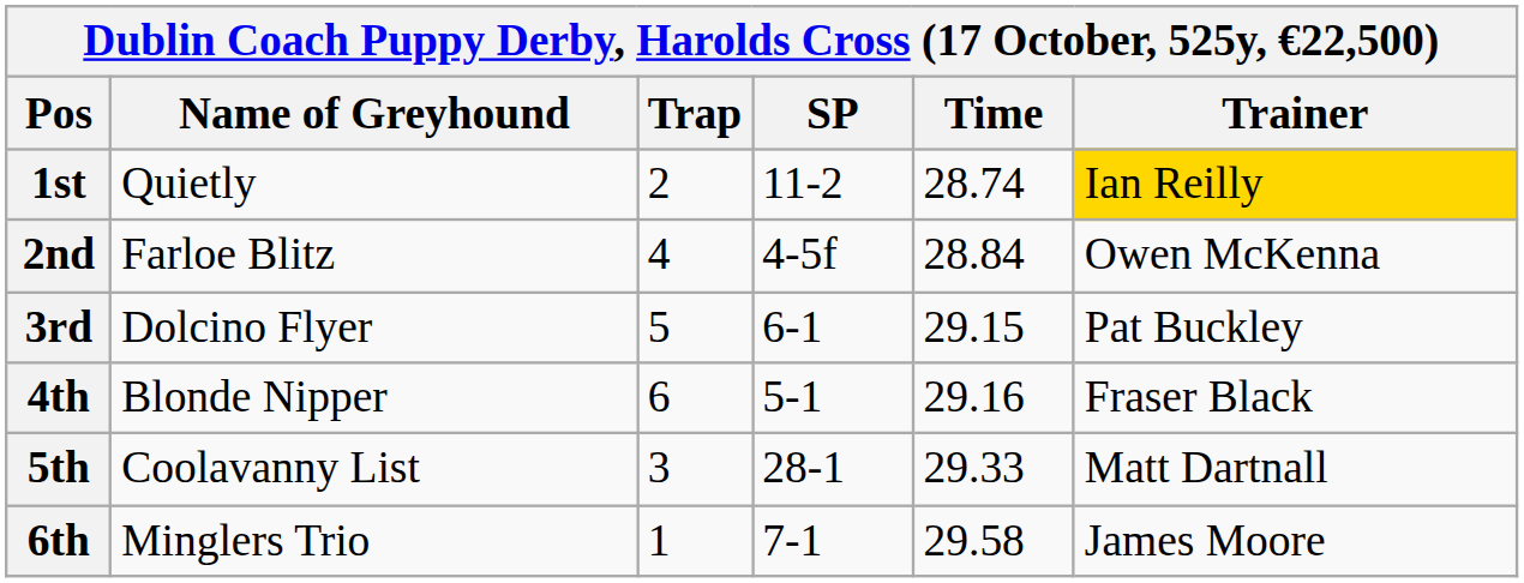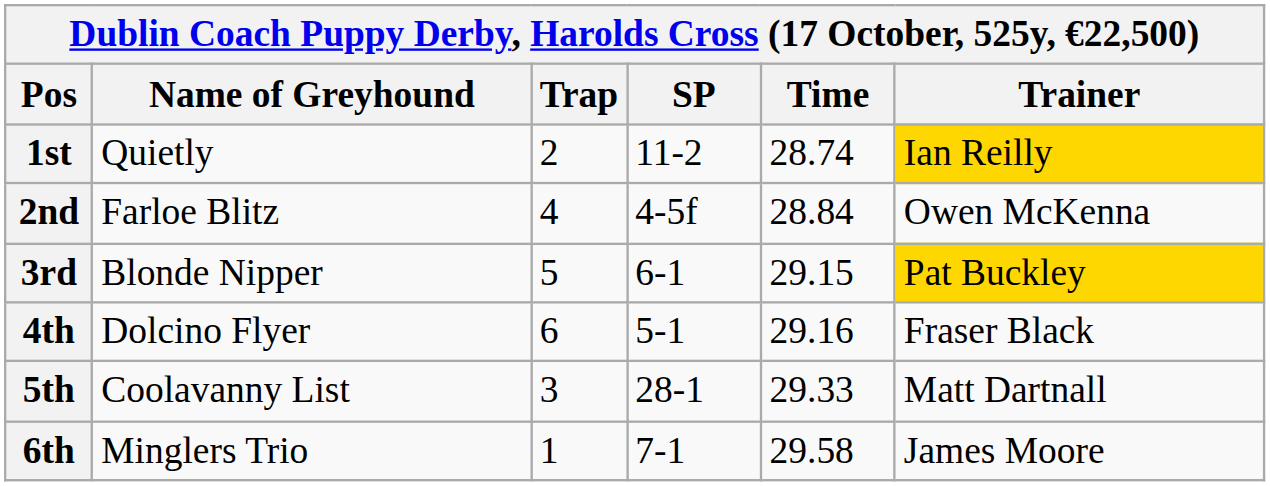3rd | Name of Greyhound: Dolcino Flyer -> Blonde Nipper
3rd | Trainer: no background -> gold background
4th | Name of Greyhound: Blonde Nipper -> Dolcino Flyer
